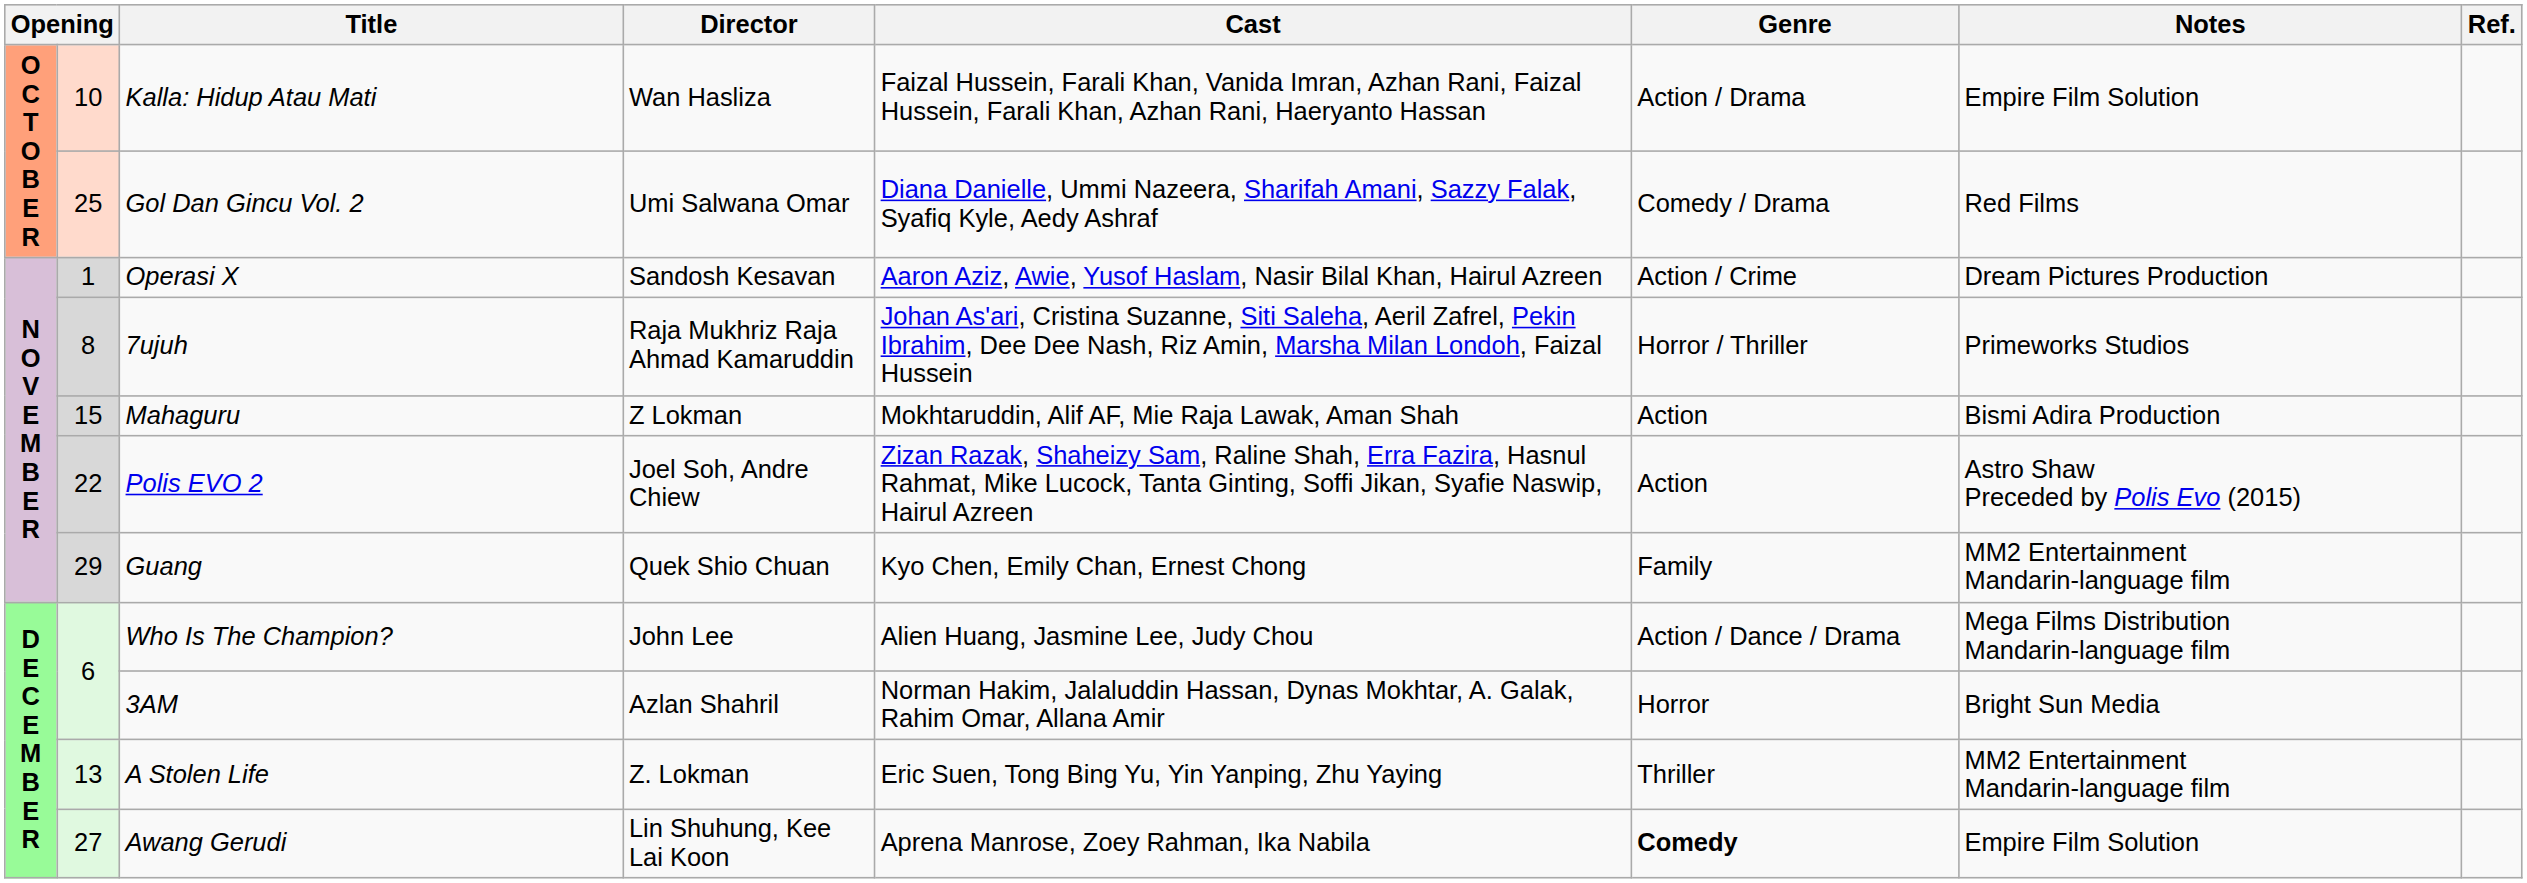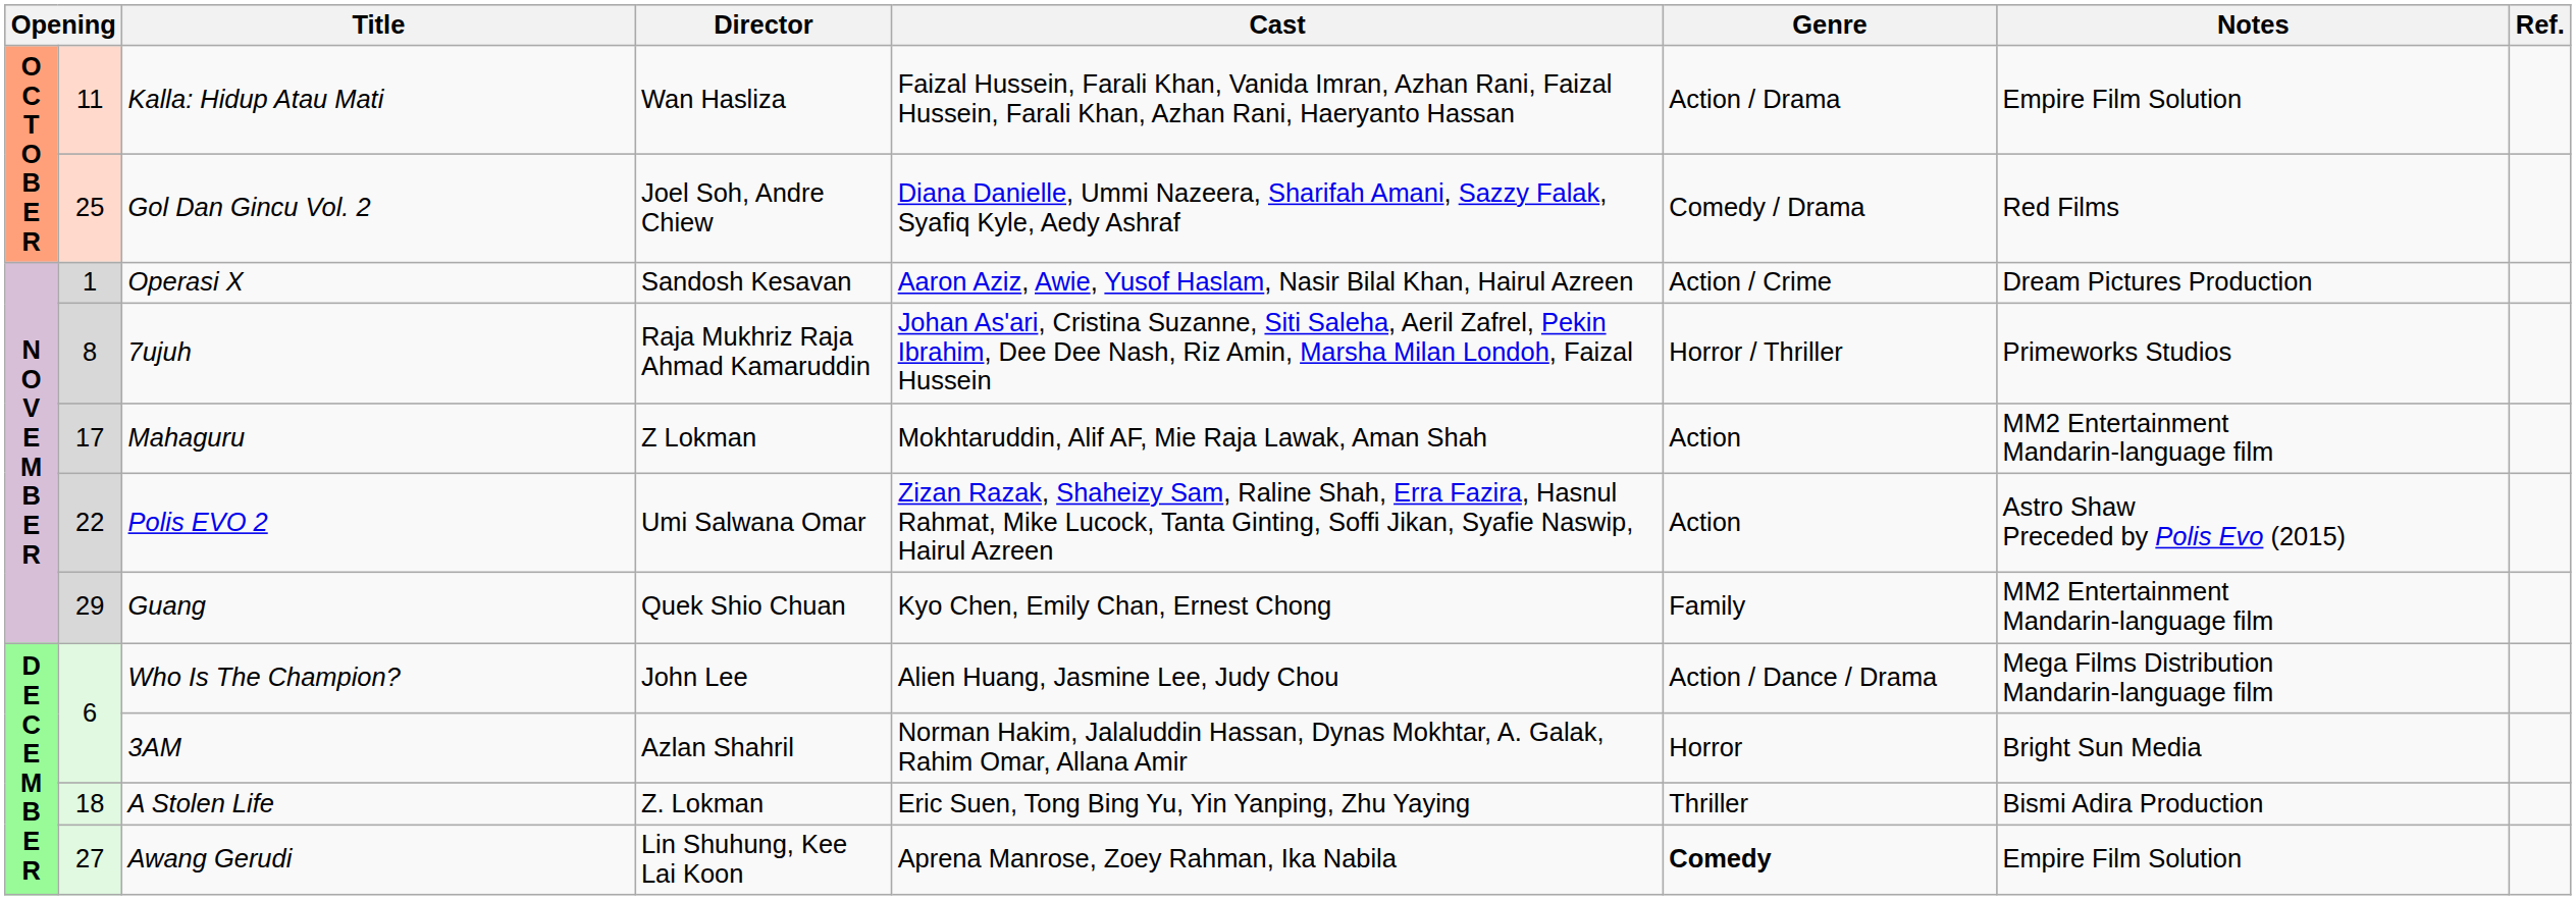Kalla: Hidup Atau Mati | column 2: 10 -> 11
Gol Dan Gincu Vol. 2 | Director: Umi Salwana Omar -> Joel Soh, Andre Chiew
Mahaguru | column 2: 15 -> 17
Mahaguru | Notes: Bismi Adira Production -> MM2 Entertainment Mandarin-language film
Polis EVO 2 | Director: Joel Soh, Andre Chiew -> Umi Salwana Omar
A Stolen Life | column 2: 13 -> 18
A Stolen Life | Notes: MM2 Entertainment Mandarin-language film -> Bismi Adira Production
